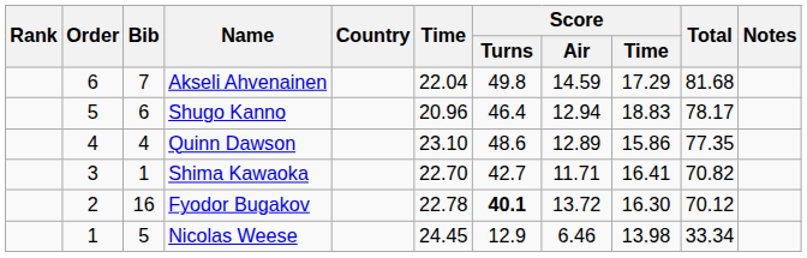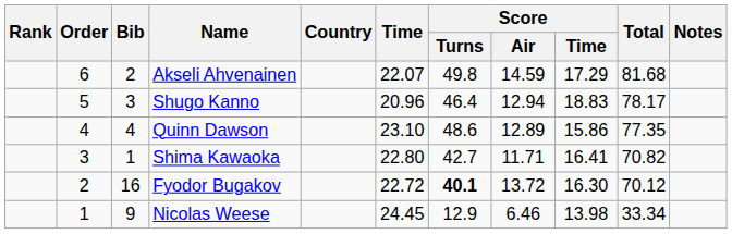Akseli Ahvenainen | Bib: 7 -> 2
Akseli Ahvenainen | Time: 22.04 -> 22.07
Shugo Kanno | Bib: 6 -> 3
Shima Kawaoka | Time: 22.70 -> 22.80
Fyodor Bugakov | Time: 22.78 -> 22.72
Nicolas Weese | Bib: 5 -> 9
